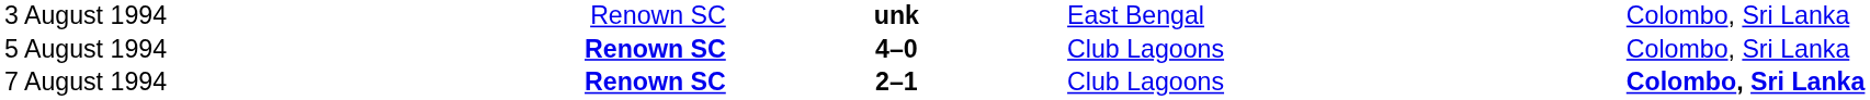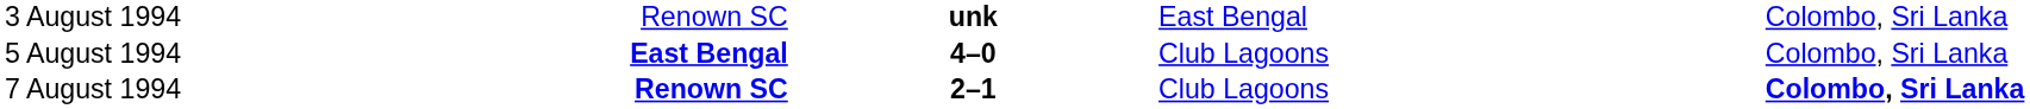5 August 1994 | column 2: Renown SC -> East Bengal
